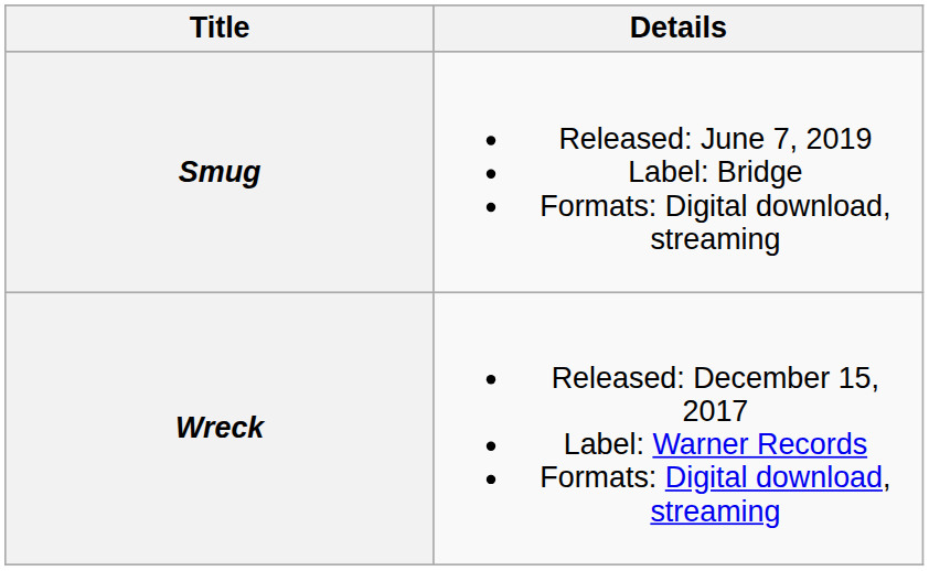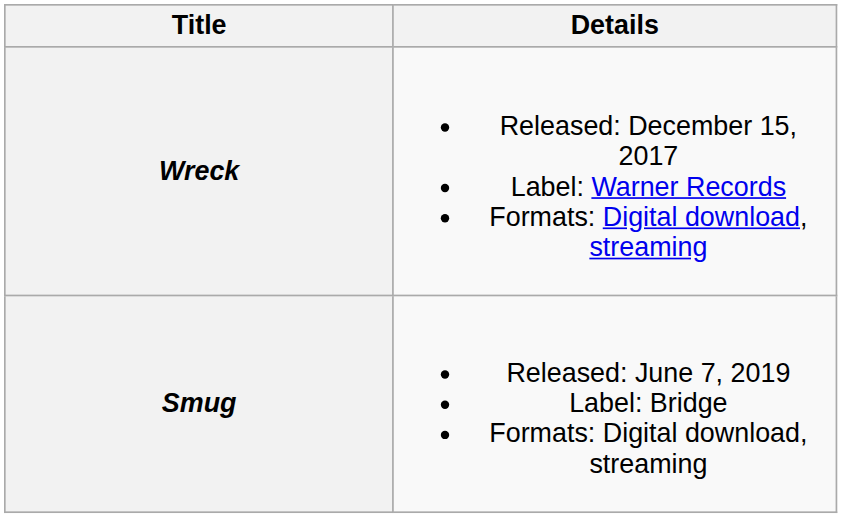rows swapped: Wreck <-> Smug
